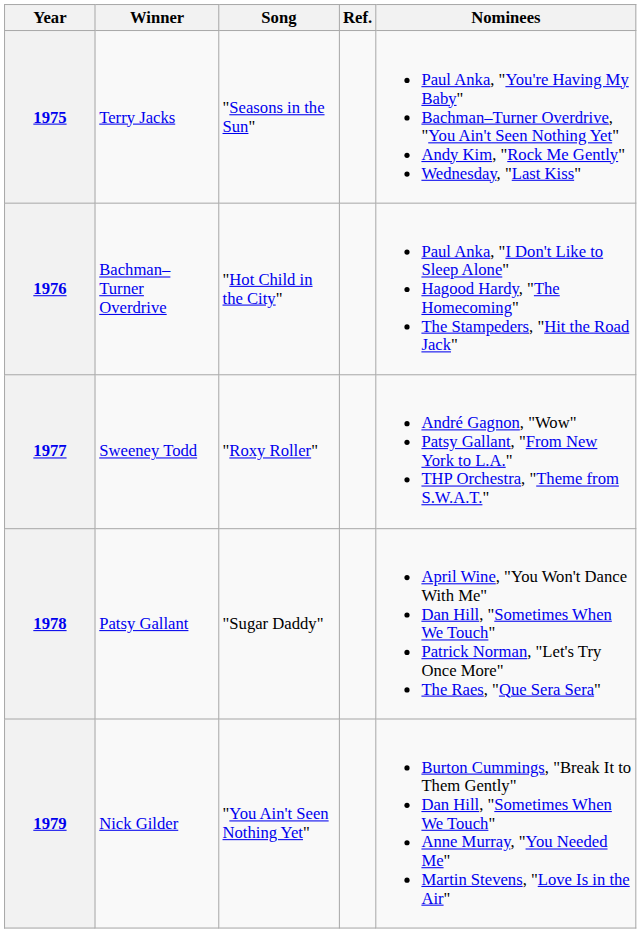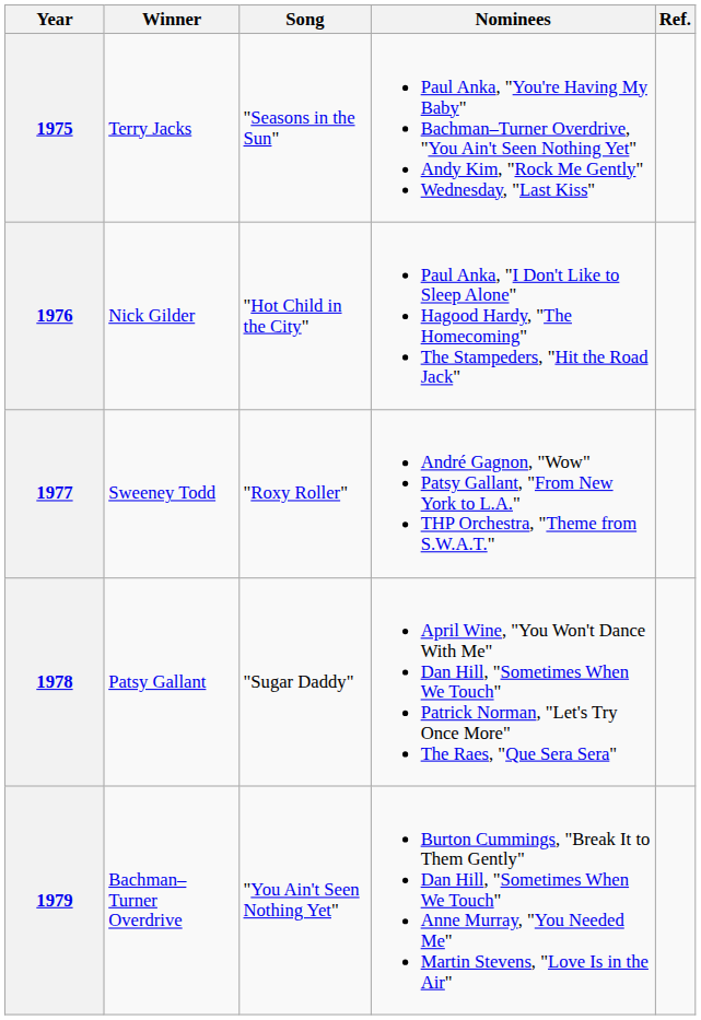columns swapped: Nominees <-> Ref.
1976 | Winner: Bachman–Turner Overdrive -> Nick Gilder
1979 | Winner: Nick Gilder -> Bachman–Turner Overdrive
